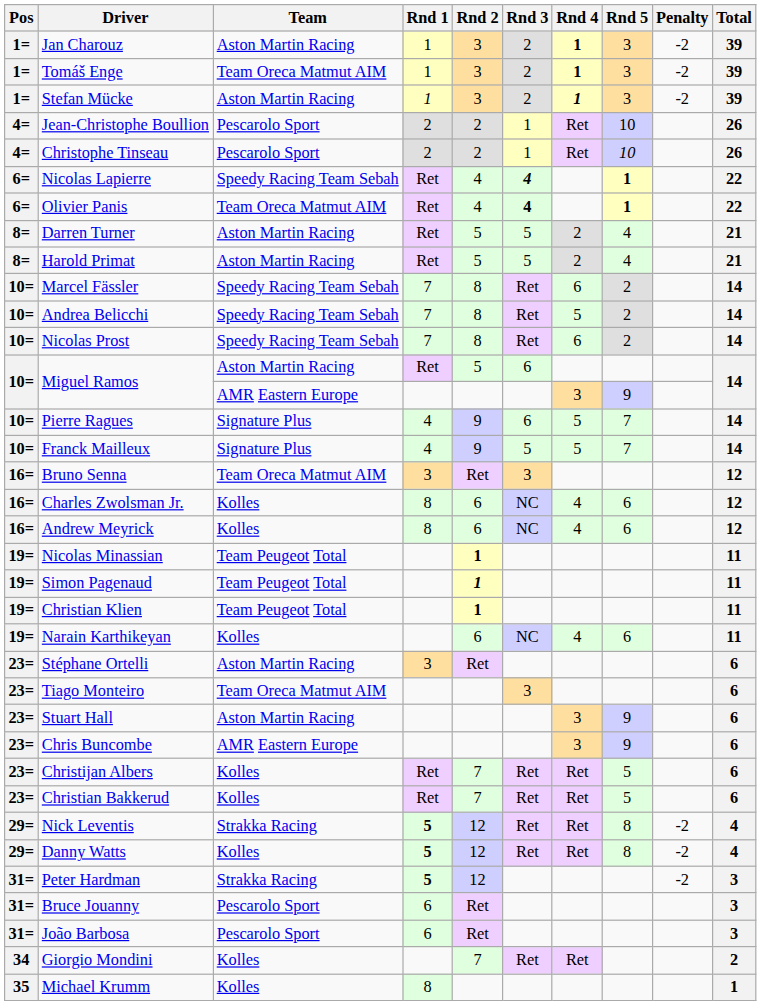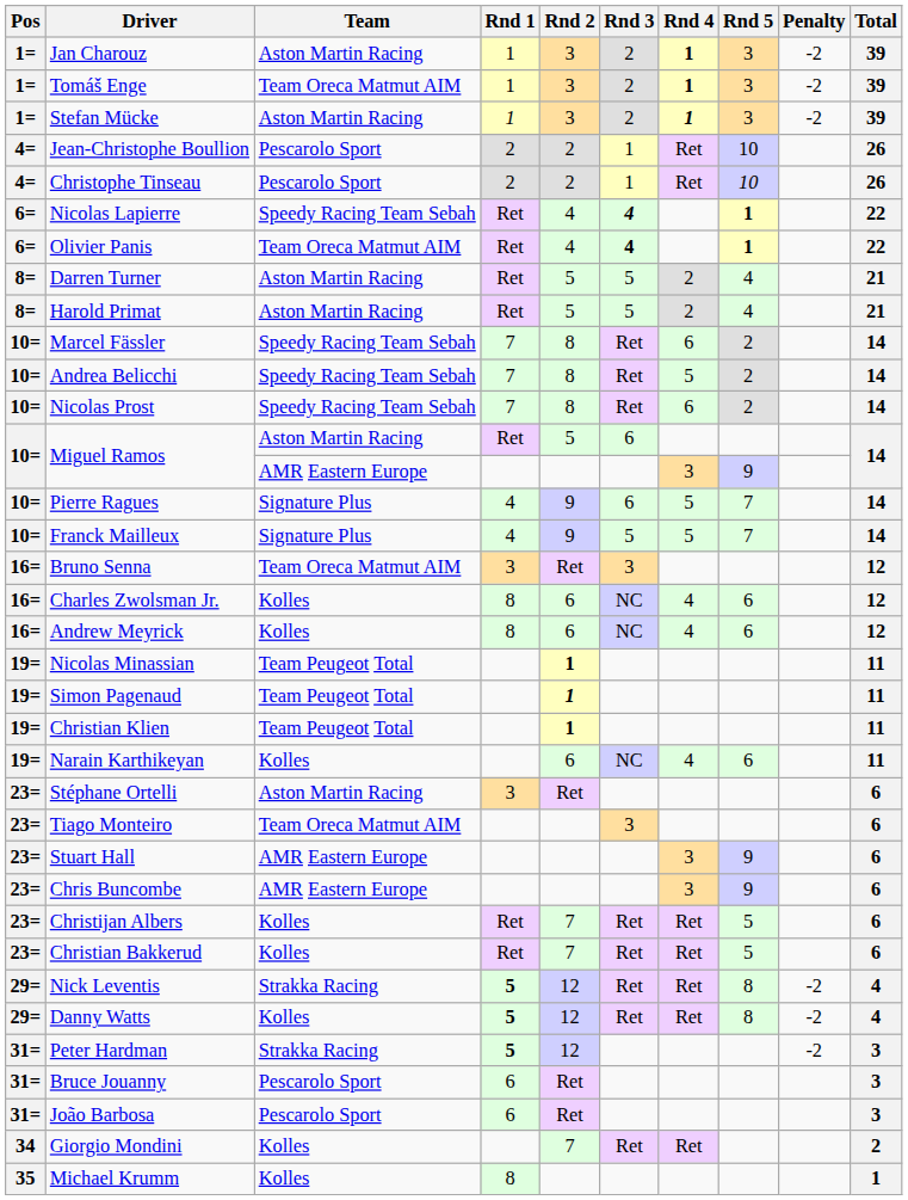Stuart Hall | Team: Aston Martin Racing -> AMR Eastern Europe
